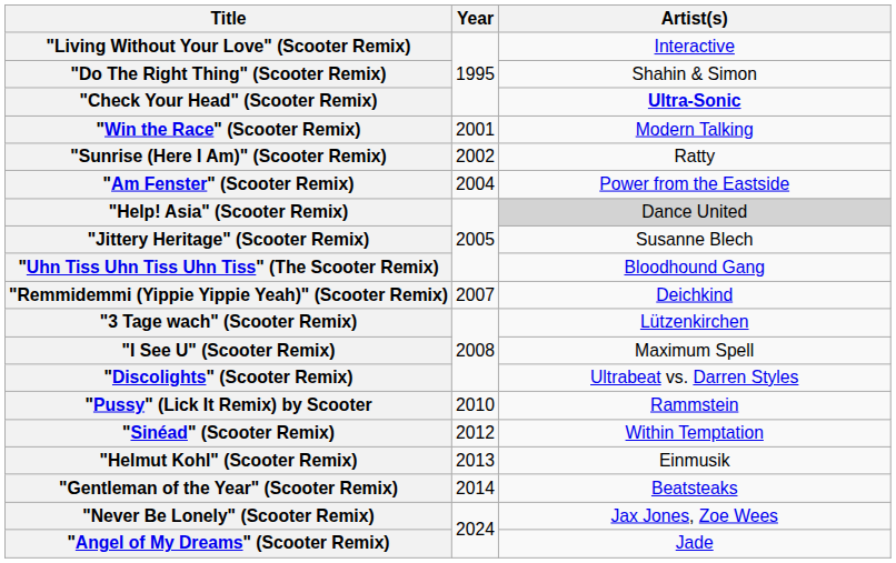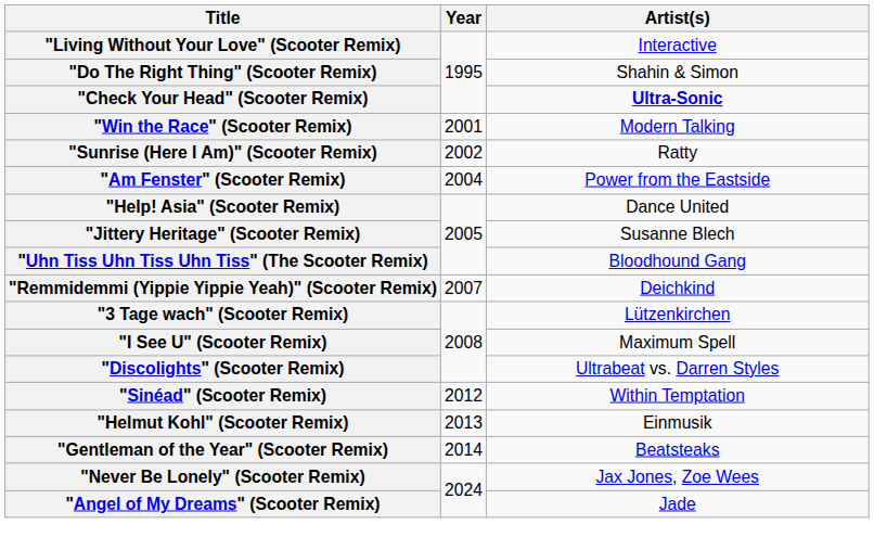"Help! Asia" (Scooter Remix) | Artist(s): lightgrey background -> no background
- row: "Pussy" (Lick It Remix) by Scooter | 2010 | Rammstein
